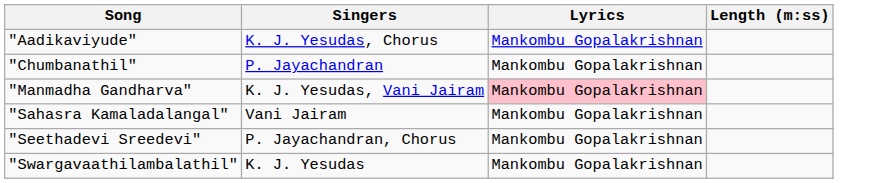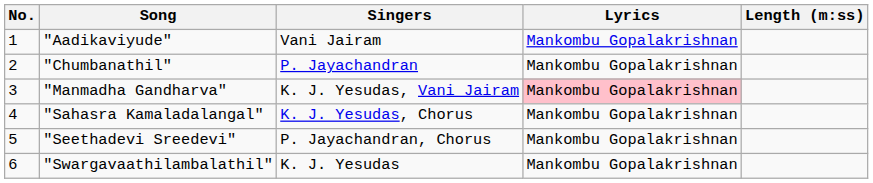+ column: No. | 1 | 2 | 3 | 4 | 5 | 6
"Aadikaviyude" | Singers: K. J. Yesudas, Chorus -> Vani Jairam
"Sahasra Kamaladalangal" | Singers: Vani Jairam -> K. J. Yesudas, Chorus
